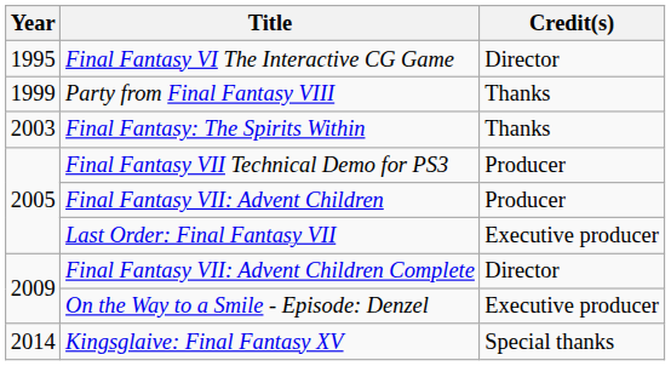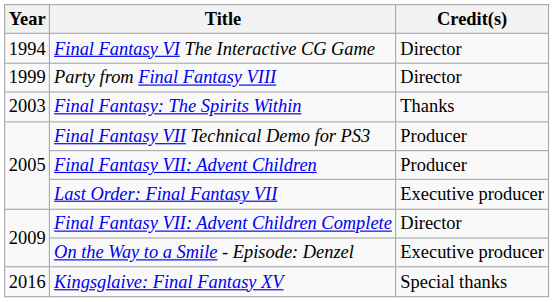Final Fantasy VI The Interactive CG Game | Year: 1995 -> 1994
Party from Final Fantasy VIII | Credit(s): Thanks -> Director
Kingsglaive: Final Fantasy XV | Year: 2014 -> 2016
